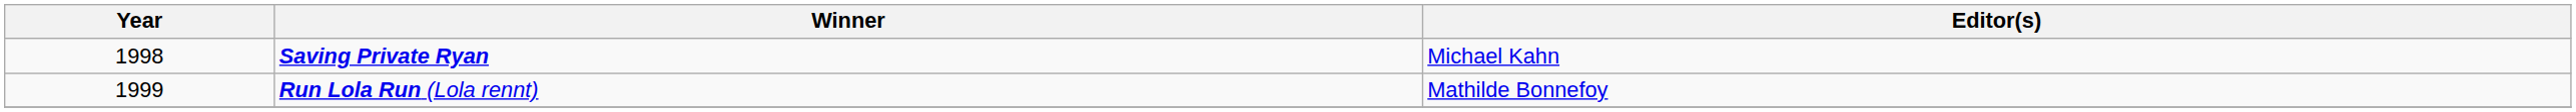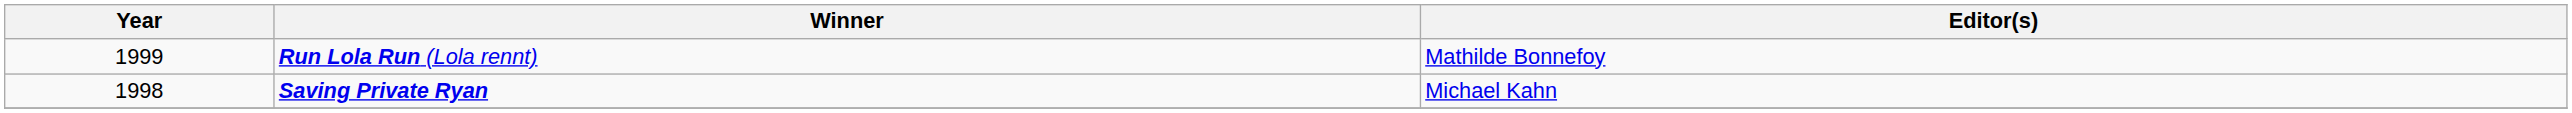rows swapped: Saving Private Ryan <-> Run Lola Run (Lola rennt)
